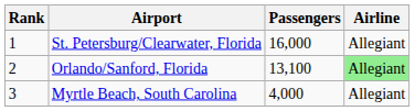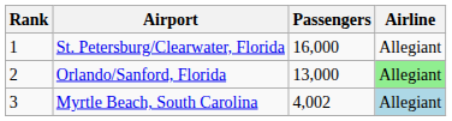Orlando/Sanford, Florida | Passengers: 13,100 -> 13,000
Myrtle Beach, South Carolina | Passengers: 4,000 -> 4,002
Myrtle Beach, South Carolina | Airline: no background -> lightblue background
